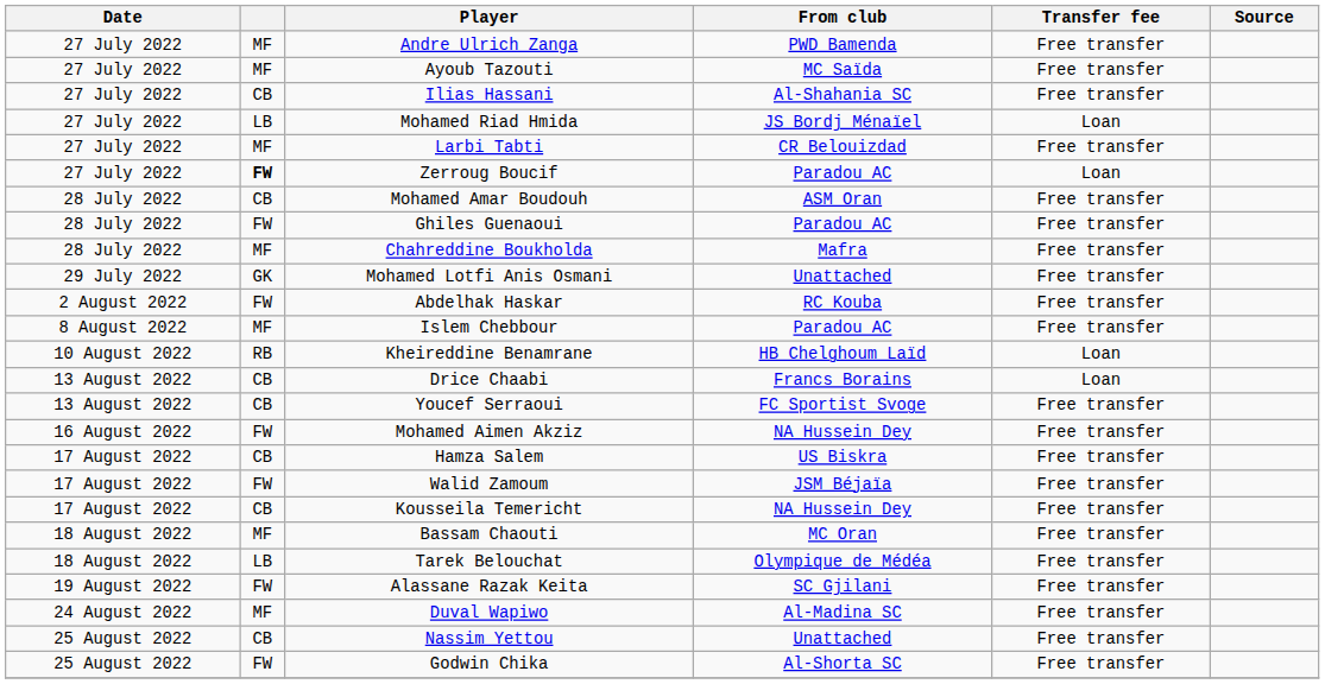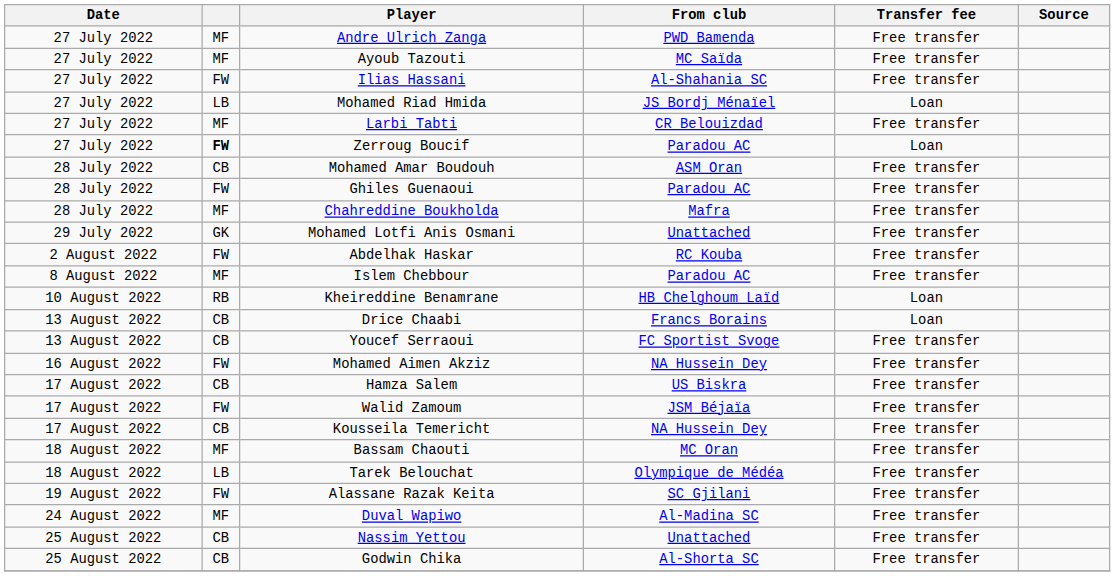Ilias Hassani | column 2: CB -> FW
Godwin Chika | column 2: FW -> CB
